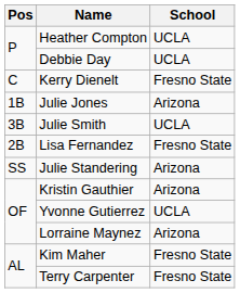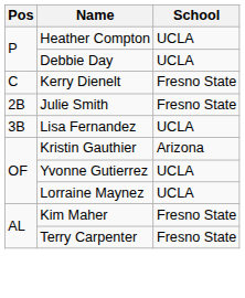- row: 1B | Julie Jones | Arizona
Julie Smith | Pos: 3B -> 2B
Julie Smith | School: UCLA -> Fresno State
Lisa Fernandez | Pos: 2B -> 3B
Lisa Fernandez | School: Fresno State -> UCLA
- row: SS | Julie Standering | Arizona
Lorraine Maynez | School: Arizona -> UCLA
